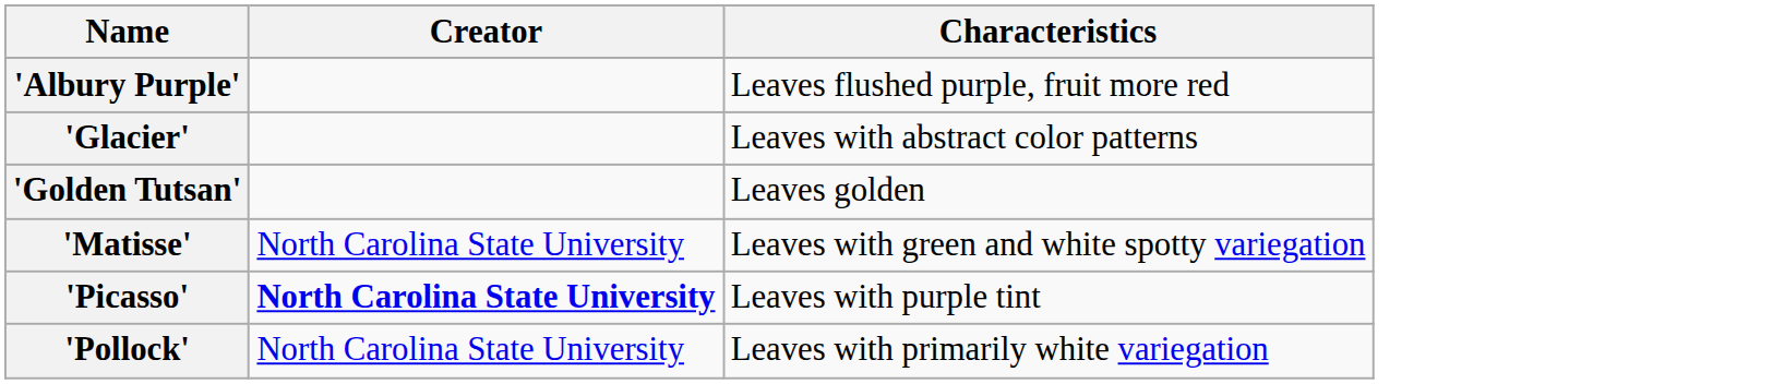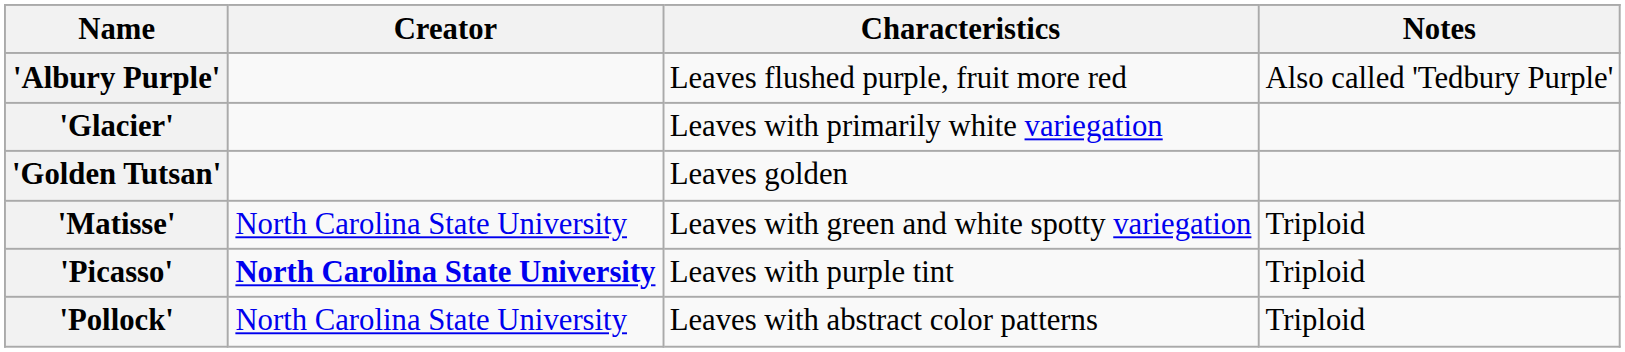+ column: Notes | Also called 'Tedbury Purple' | Triploid | Triploid | Triploid
'Glacier' | Characteristics: Leaves with abstract color patterns -> Leaves with primarily white variegation
'Pollock' | Characteristics: Leaves with primarily white variegation -> Leaves with abstract color patterns
